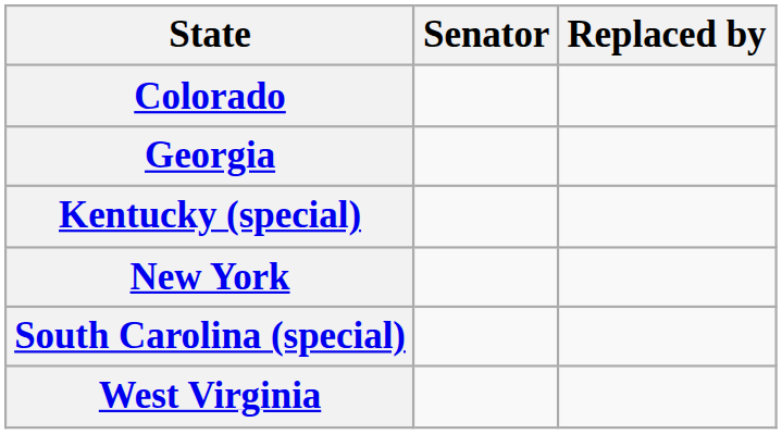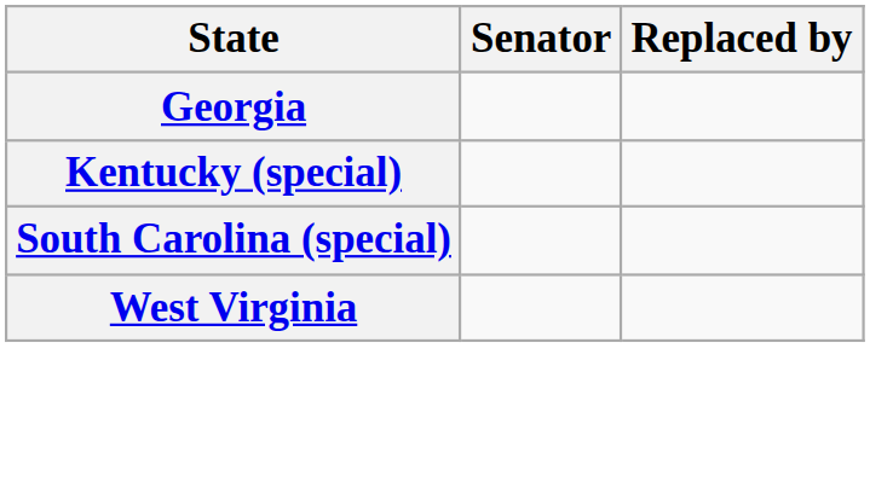- row: Colorado
- row: New York
